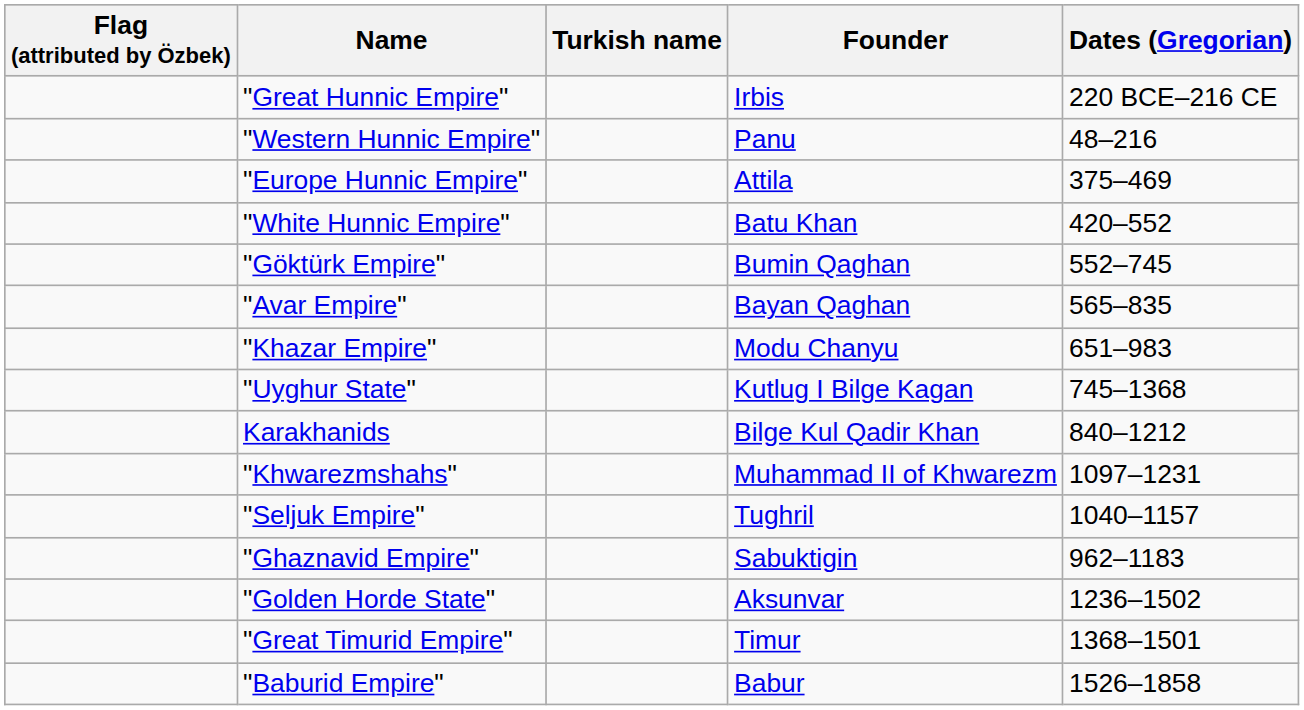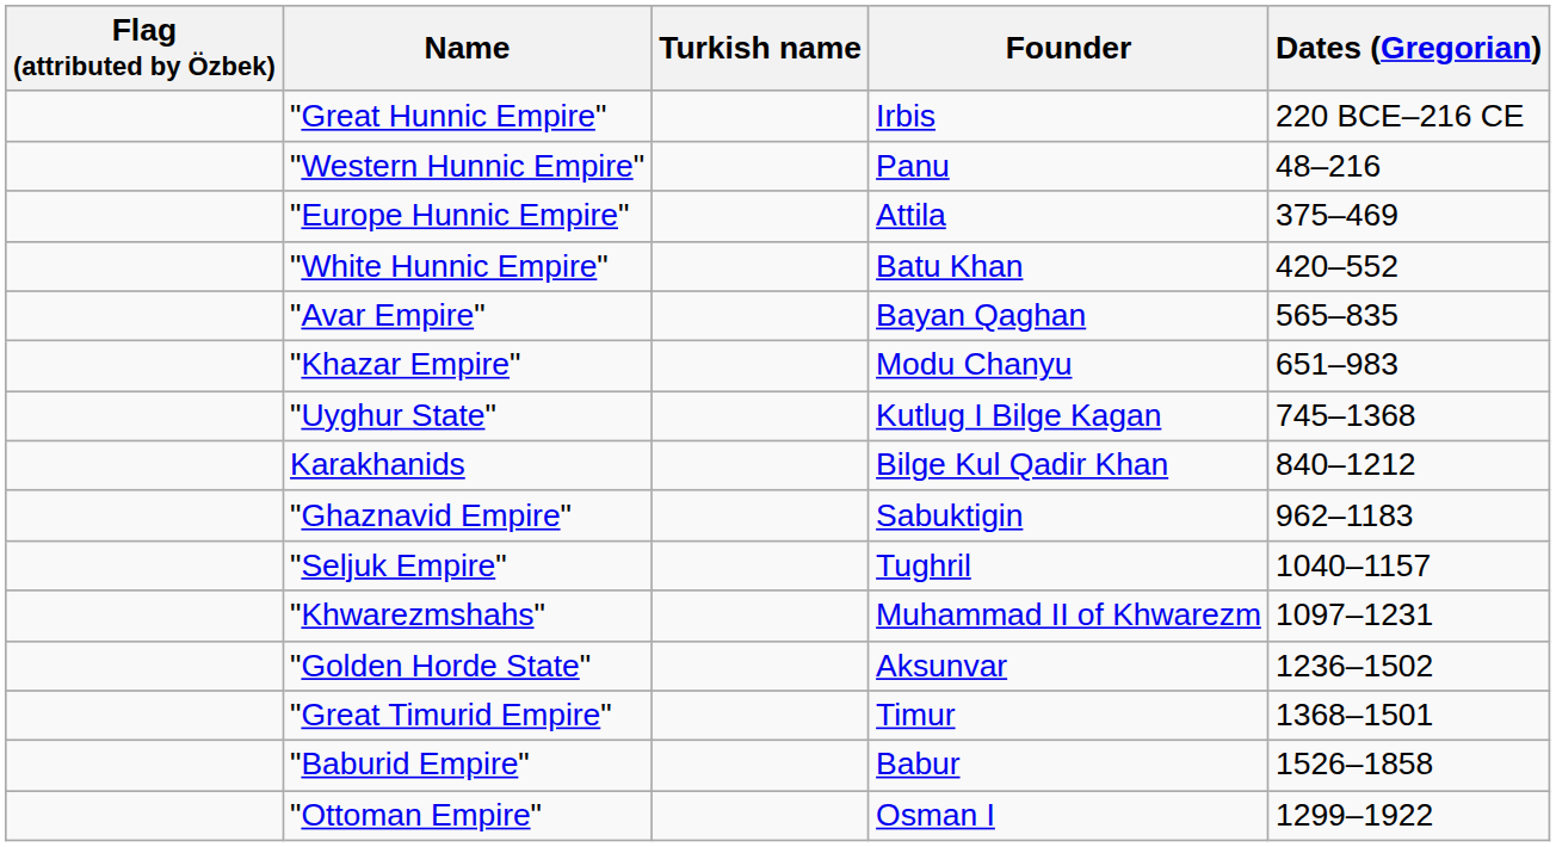- row: "Göktürk Empire" | Bumin Qaghan | 552–745
rows swapped: "Ghaznavid Empire" <-> "Khwarezmshahs"
+ row: "Ottoman Empire" | Osman I | 1299–1922
